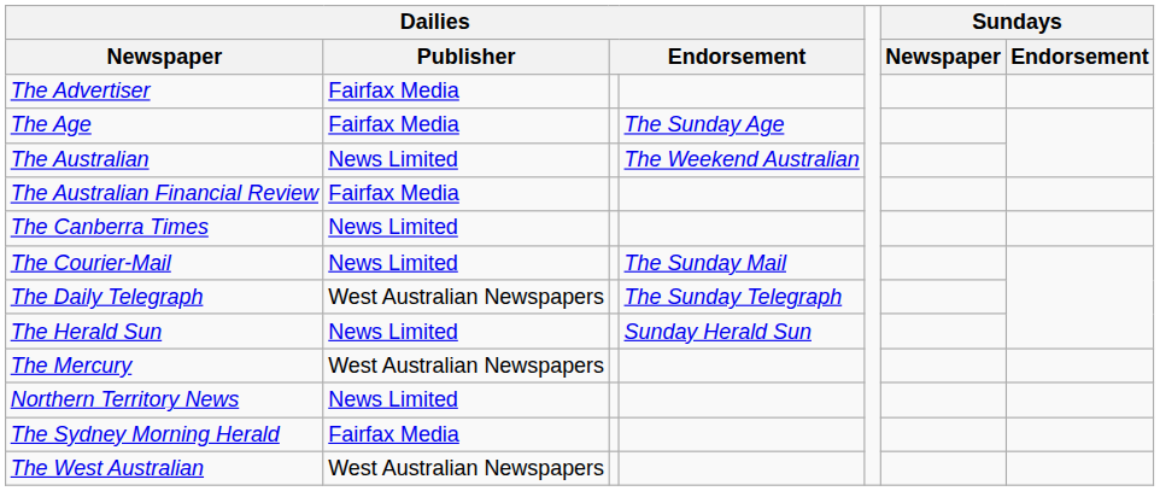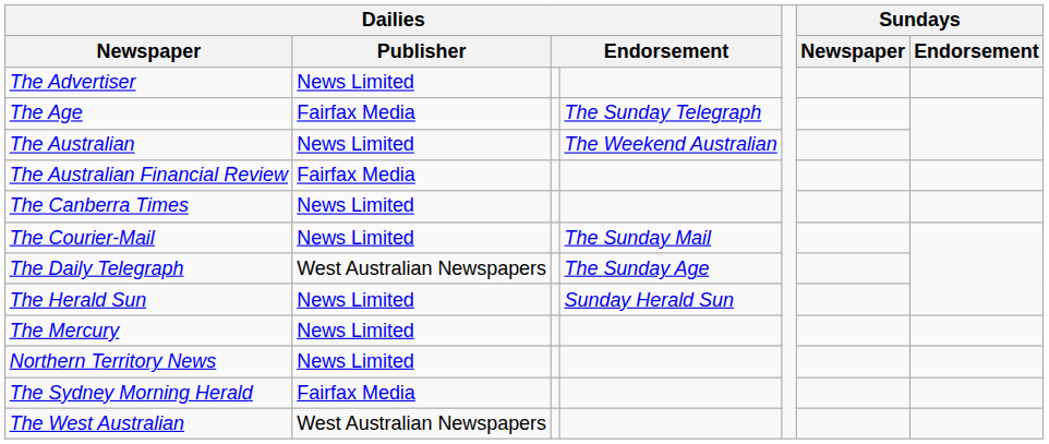The Advertiser | Dailies / Publisher: Fairfax Media -> News Limited
The Age | column 4: The Sunday Age -> The Sunday Telegraph
The Daily Telegraph | column 4: The Sunday Telegraph -> The Sunday Age
The Mercury | Dailies / Publisher: West Australian Newspapers -> News Limited
